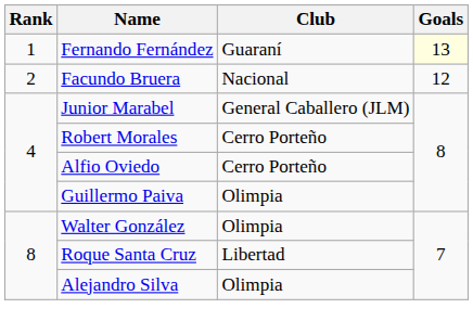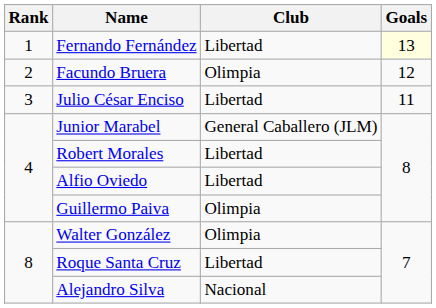Fernando Fernández | Club: Guaraní -> Libertad
Facundo Bruera | Club: Nacional -> Olimpia
+ row: 3 | Julio César Enciso | Libertad | 11
Robert Morales | Club: Cerro Porteño -> Libertad
Alfio Oviedo | Club: Cerro Porteño -> Libertad
Alejandro Silva | Club: Olimpia -> Nacional
